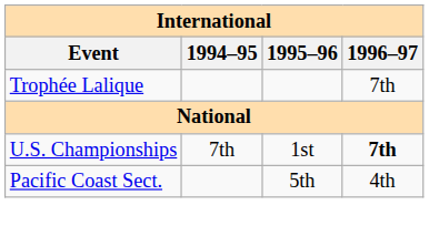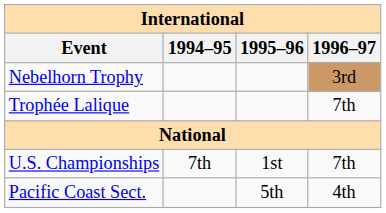+ row: Nebelhorn Trophy | 3rd
U.S. Championships | 1996–97: bold -> normal
